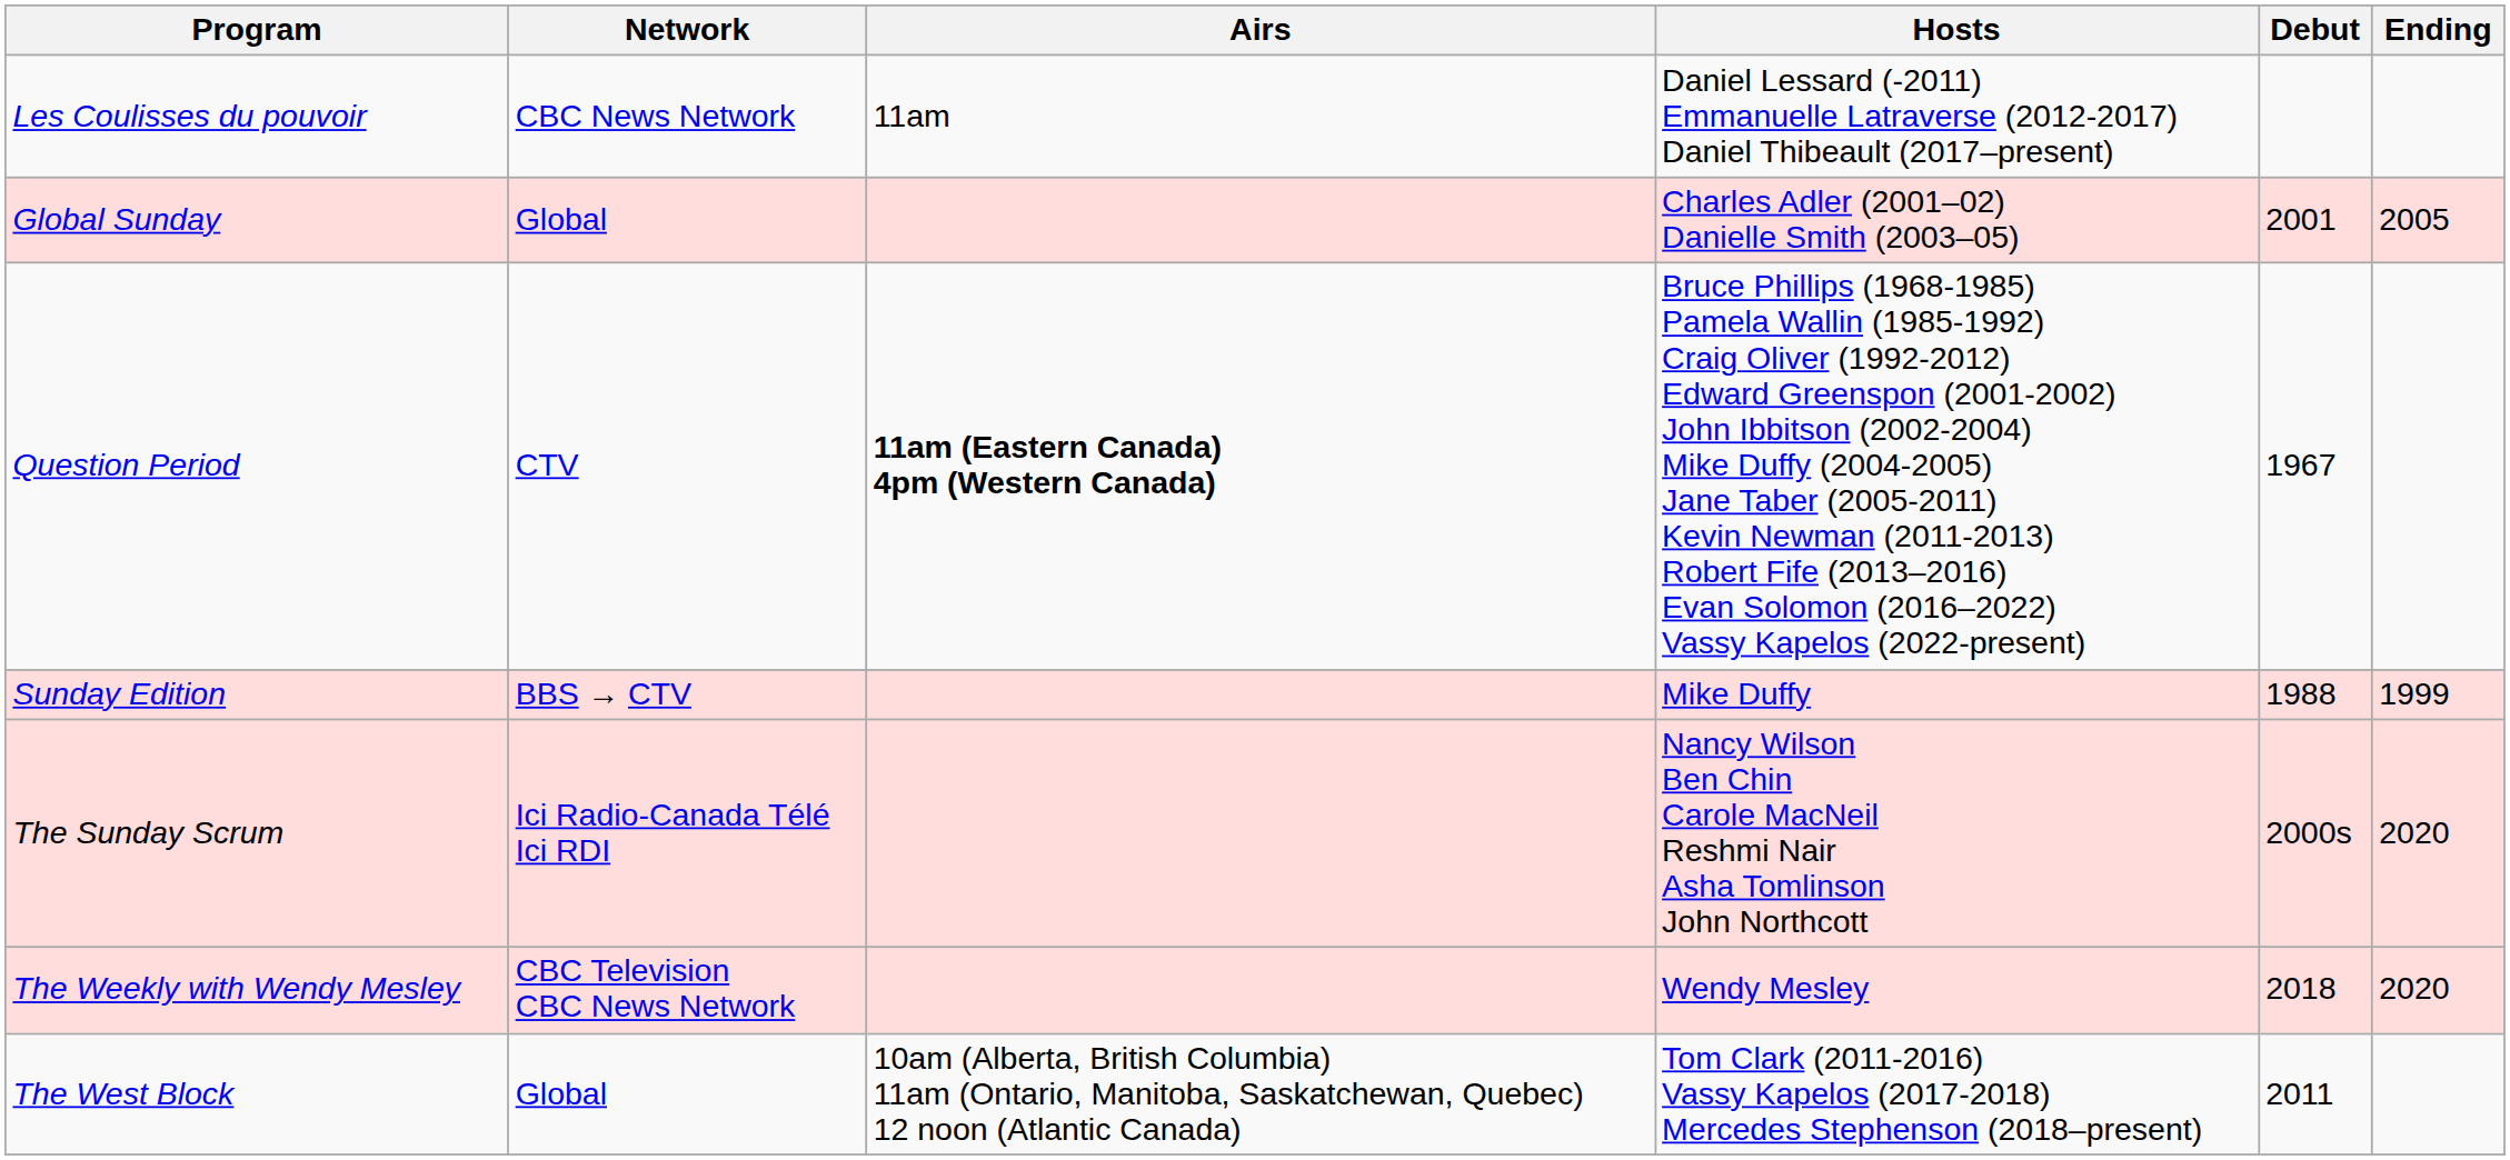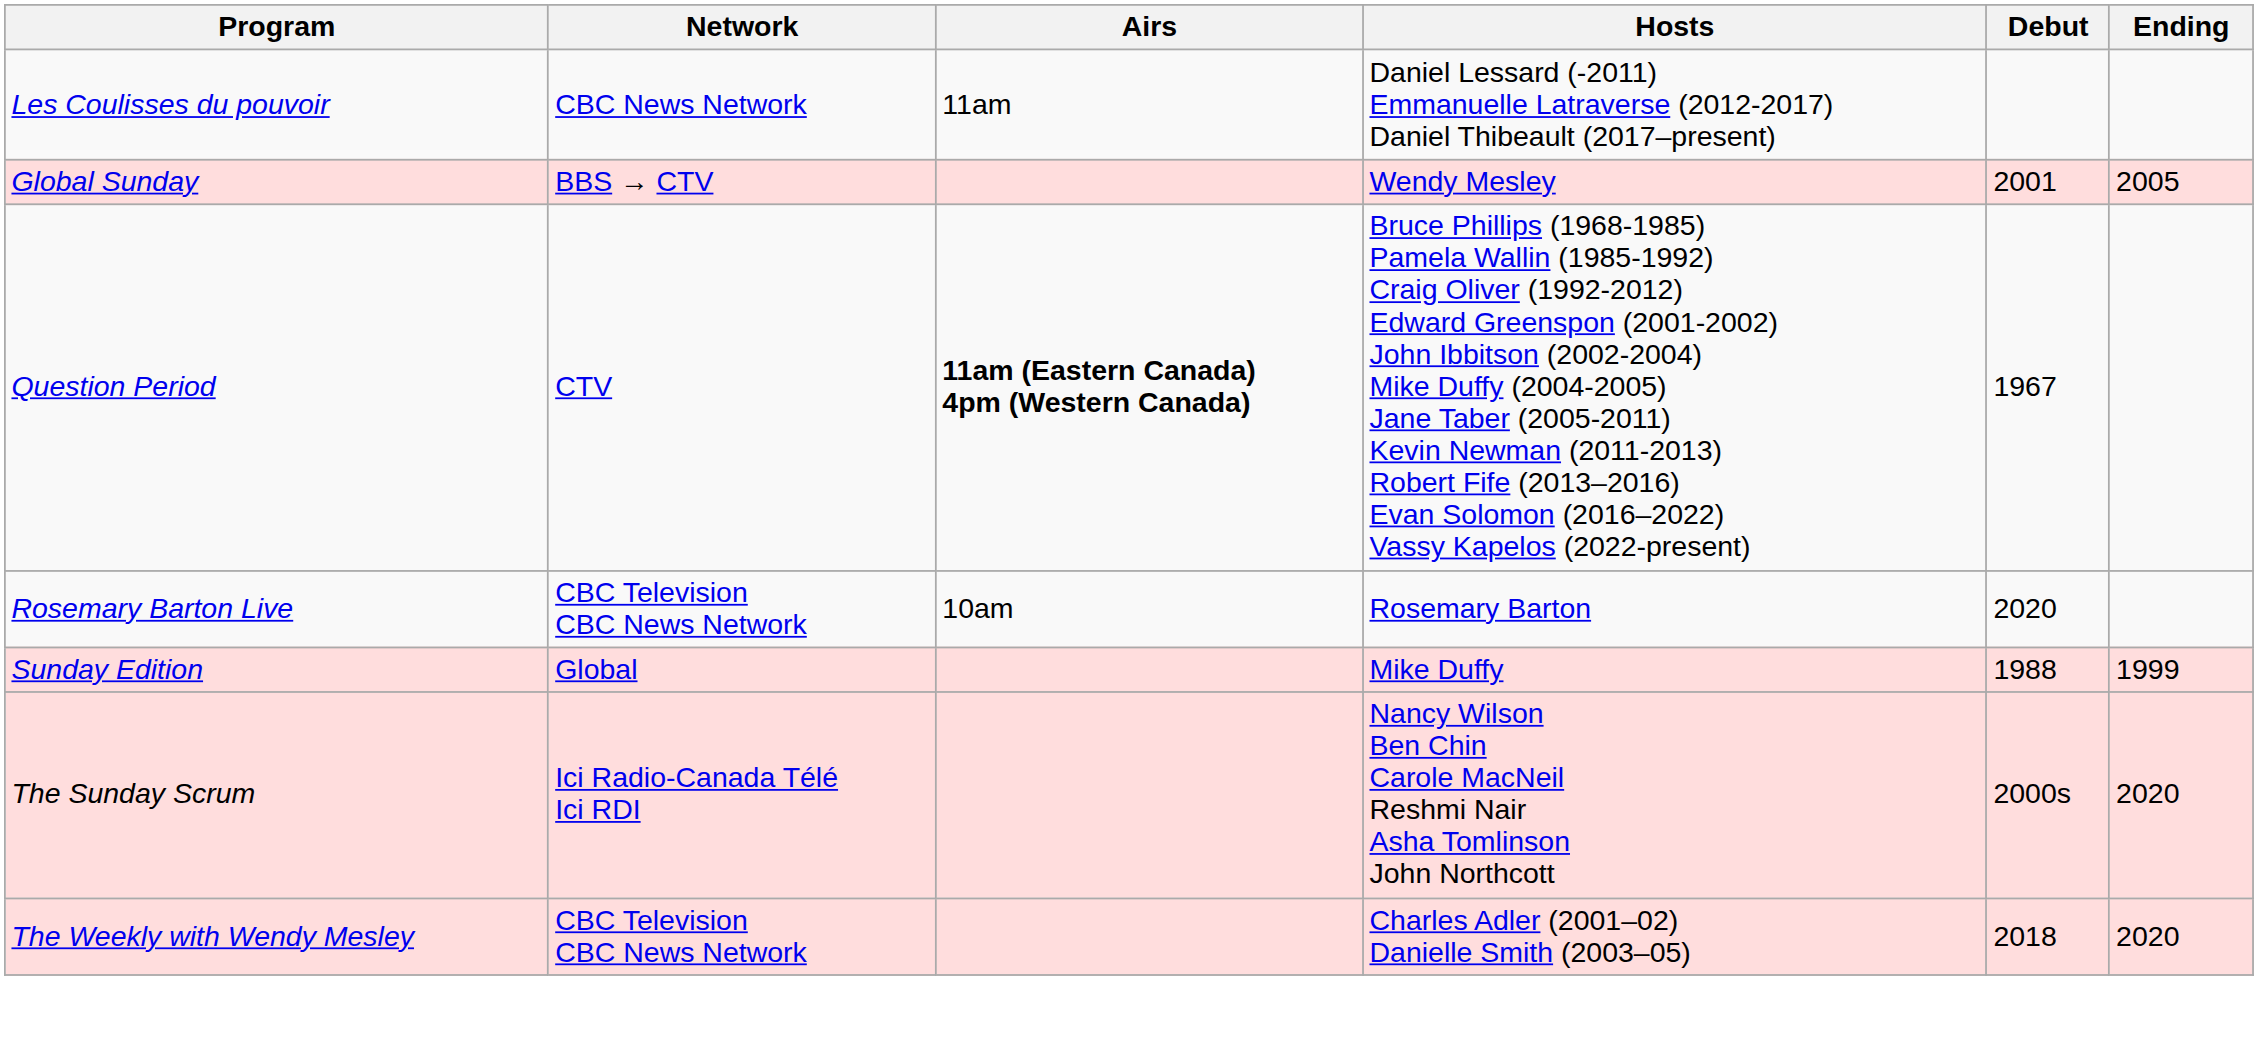Global Sunday | Network: Global -> BBS → CTV
Global Sunday | Hosts: Charles Adler (2001–02) Danielle Smith (2003–05) -> Wendy Mesley
+ row: Rosemary Barton Live | CBC Television CBC News Network | 10am | Rosemary Barton | 2020
Sunday Edition | Network: BBS → CTV -> Global
The Weekly with Wendy Mesley | Hosts: Wendy Mesley -> Charles Adler (2001–02) Danielle Smith (2003–05)
- row: The West Block | Global | 10am (Alberta, British Columbia) 11am (Ontario, Manitoba, Saskatchewan, Quebec) 12 noon (Atlantic Canada) | Tom Clark (2011-2016) Vassy Kapelos (2017-2018) Mercedes Stephenson (2018–present) | 2011
